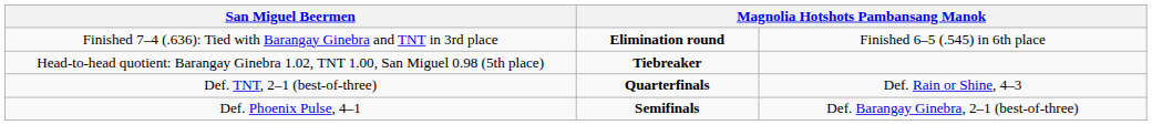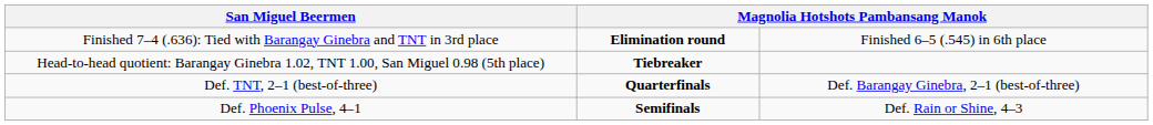Def. TNT, 2–1 (best-of-three) | column 4: Def. Rain or Shine, 4–3 -> Def. Barangay Ginebra, 2–1 (best-of-three)
Def. Phoenix Pulse, 4–1 | column 4: Def. Barangay Ginebra, 2–1 (best-of-three) -> Def. Rain or Shine, 4–3
